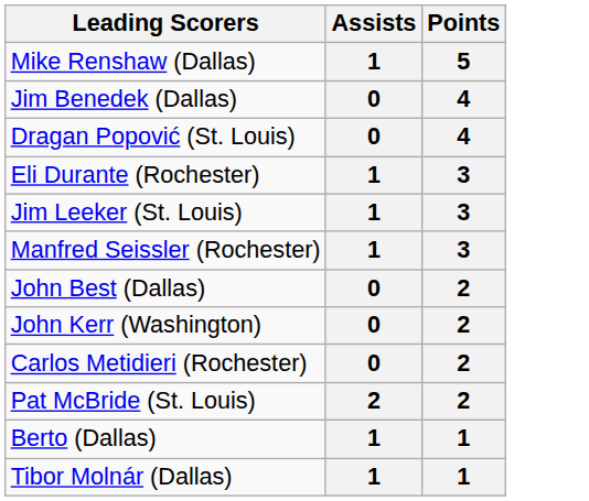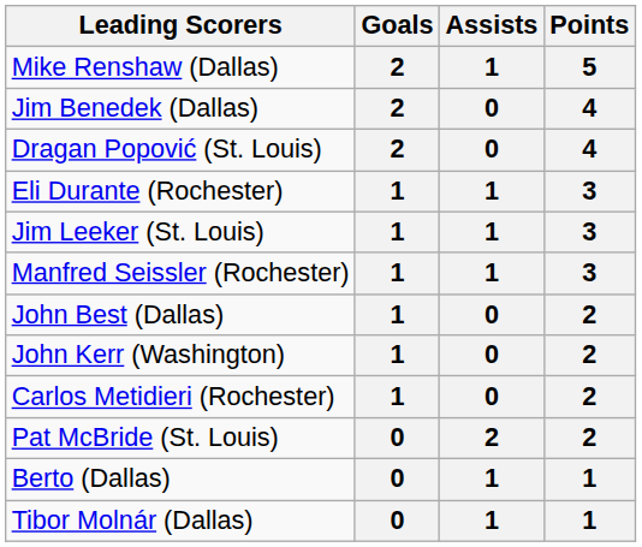+ column: Goals | 2 | 2 | 2 | 1 | 1 | 1 | 1 | 1 | 1 | 0 | 0 | 0
